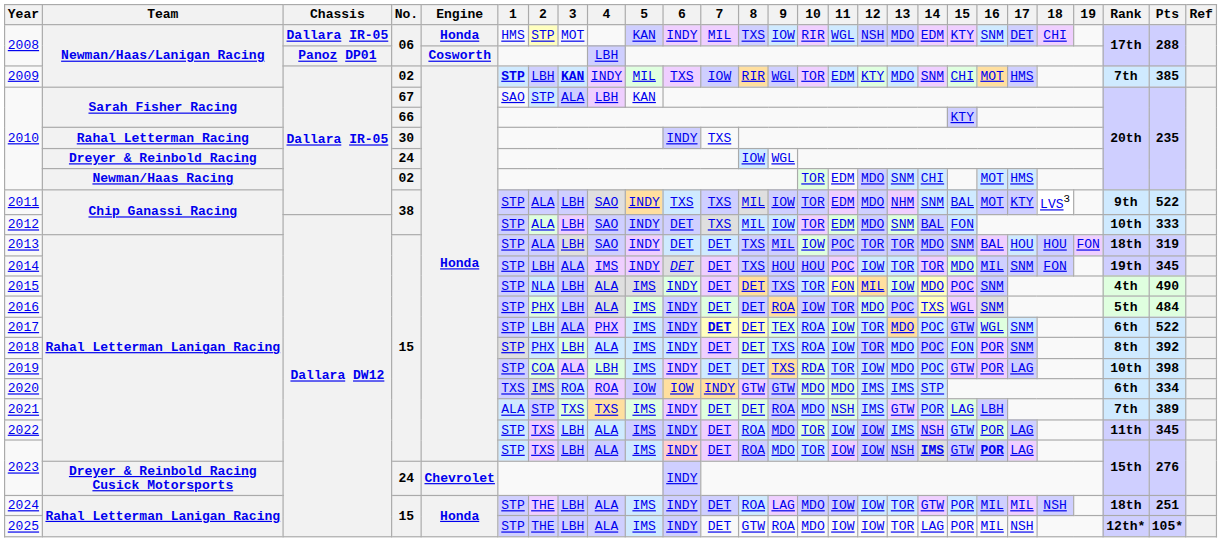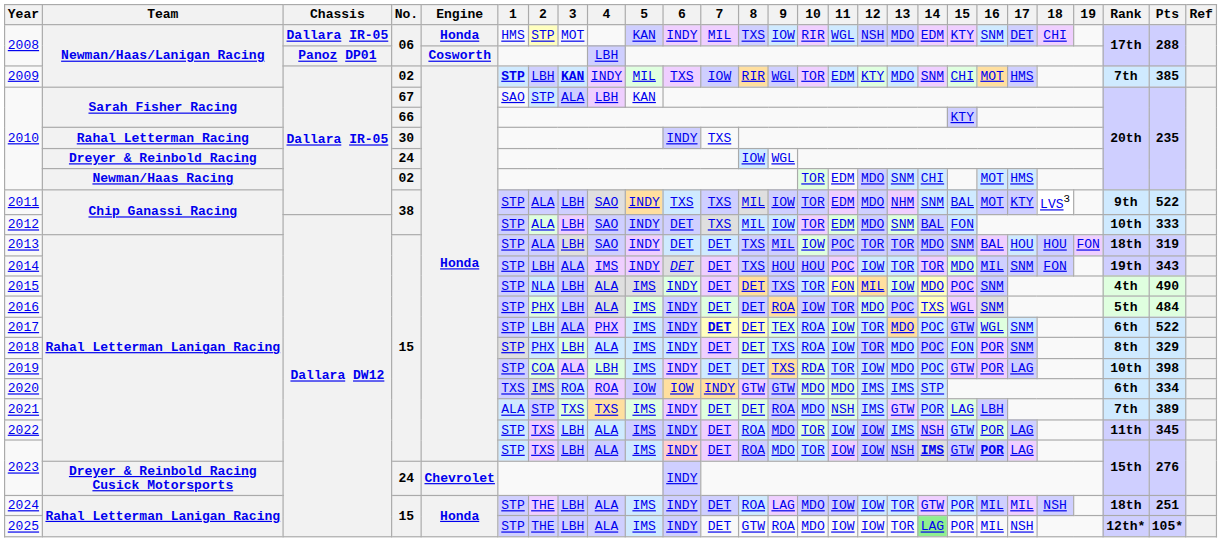2014 | Pts: 345 -> 343
2018 | Pts: 392 -> 329
2025 | 14: no background -> lightgreen background
